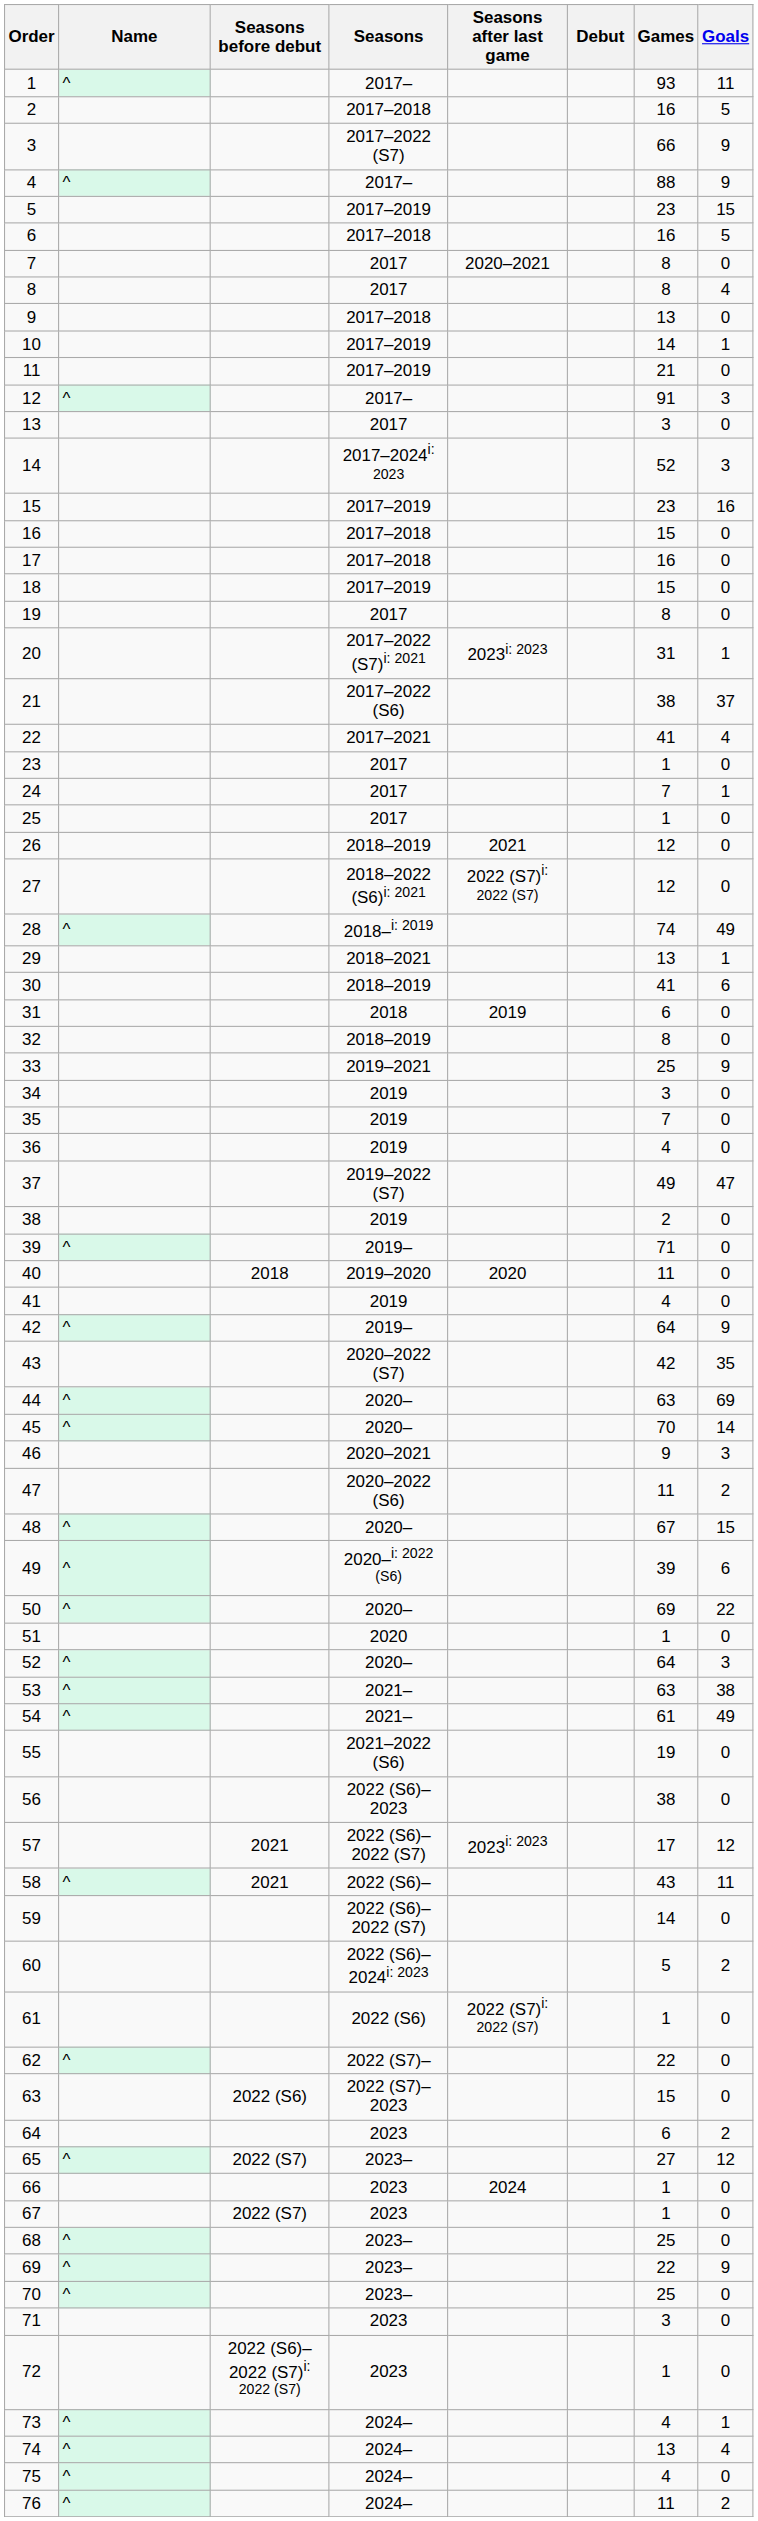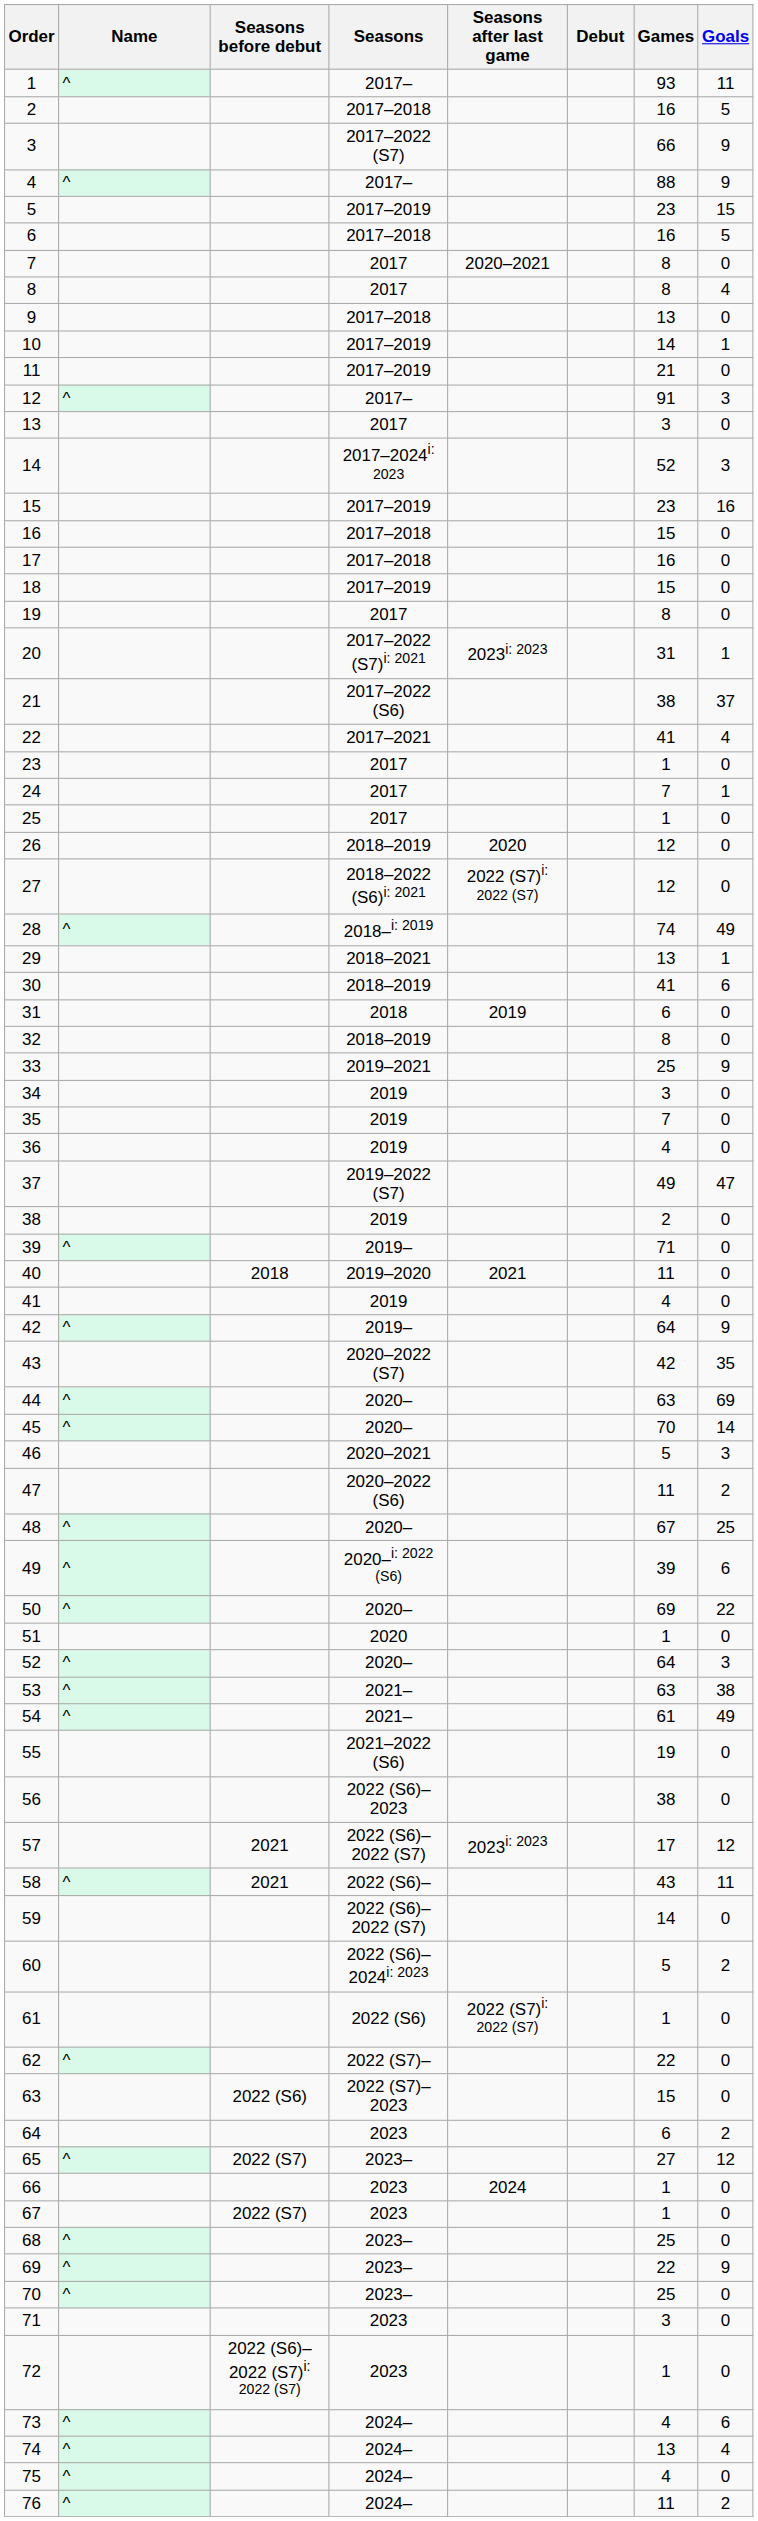26 | Seasons after last game: 2021 -> 2020
40 | Seasons after last game: 2020 -> 2021
46 | Games: 9 -> 5
48 | Goals: 15 -> 25
73 | Goals: 1 -> 6
